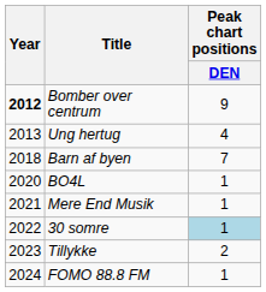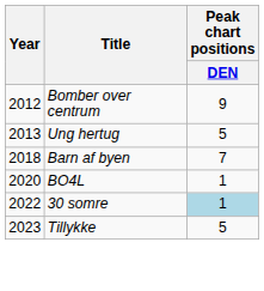Bomber over centrum | Year: bold -> normal
Ung hertug | Peak chart positions / DEN: 4 -> 5
- row: 2021 | Mere End Musik | 1
Tillykke | Peak chart positions / DEN: 2 -> 5
- row: 2024 | FOMO 88.8 FM | 1
